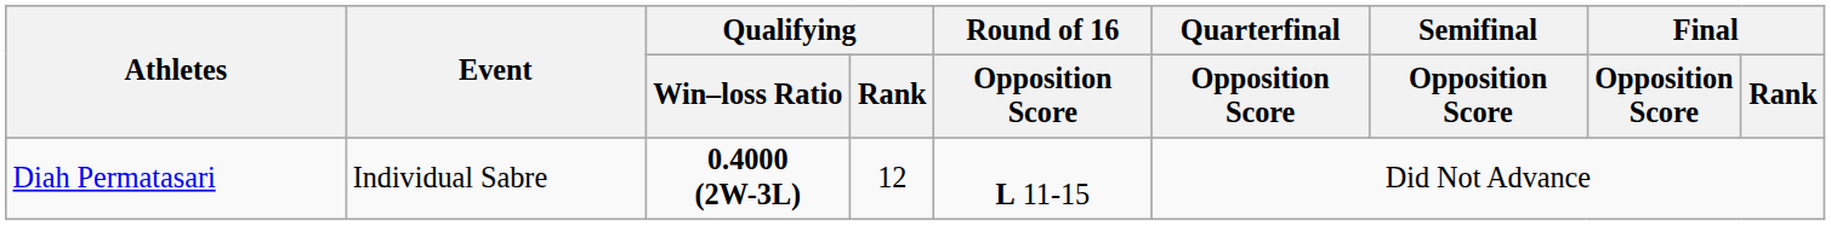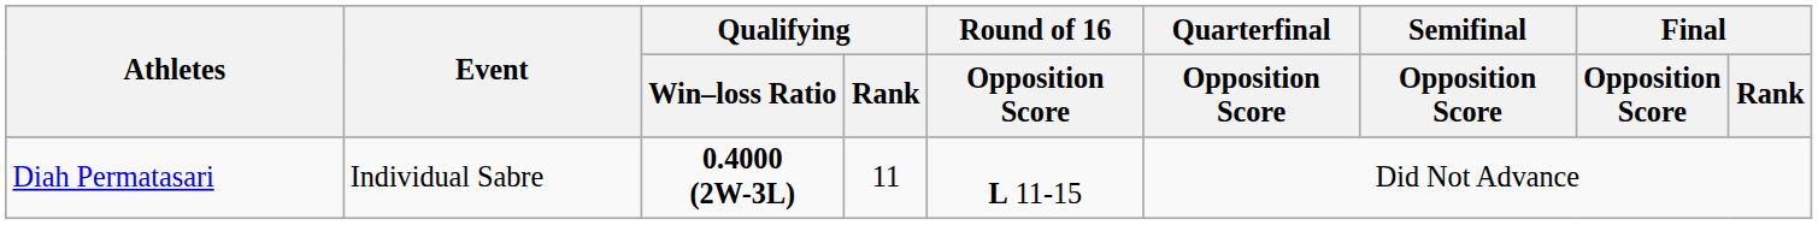Diah Permatasari | Qualifying / Rank: 12 -> 11
